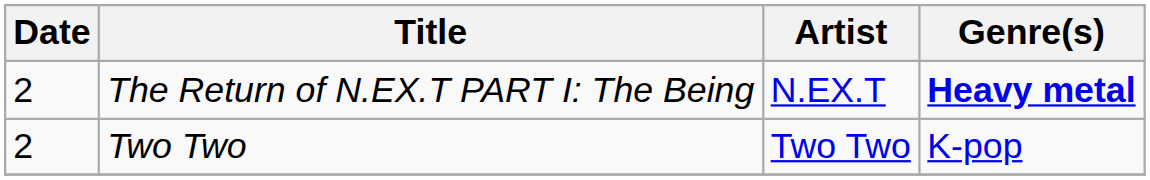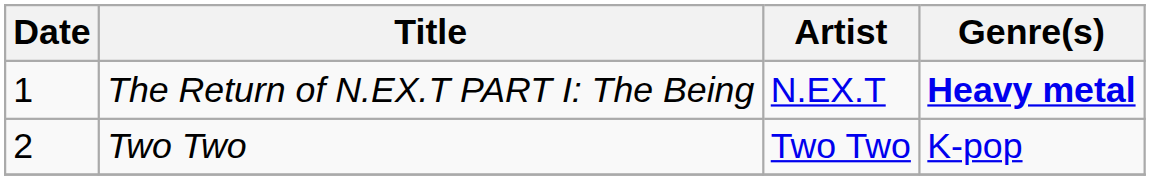The Return of N.EX.T PART I: The Being | Date: 2 -> 1
